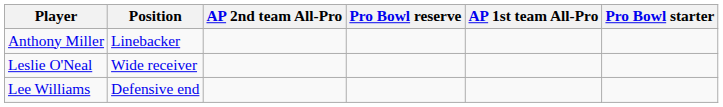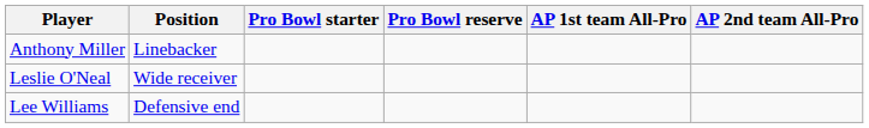columns swapped: Pro Bowl starter <-> AP 2nd team All-Pro
